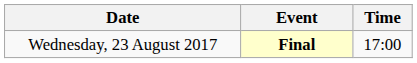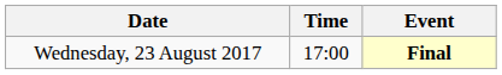columns swapped: Time <-> Event
